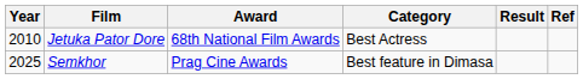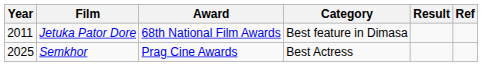Jetuka Pator Dore | Year: 2010 -> 2011
Jetuka Pator Dore | Category: Best Actress -> Best feature in Dimasa
Semkhor | Category: Best feature in Dimasa -> Best Actress
